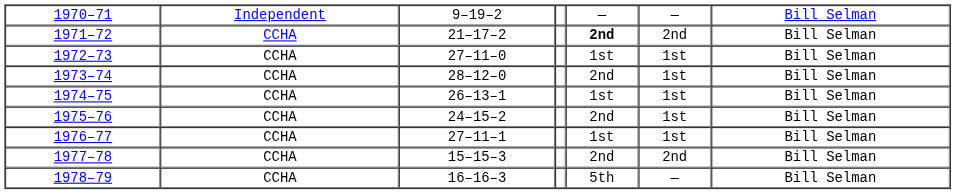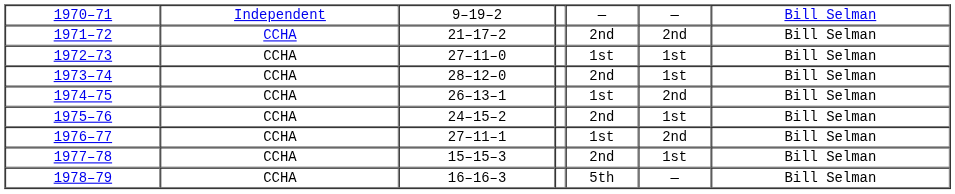1971–72 | column 5: bold -> normal
1974–75 | column 6: 1st -> 2nd
1976–77 | column 6: 1st -> 2nd
1977–78 | column 6: 2nd -> 1st
